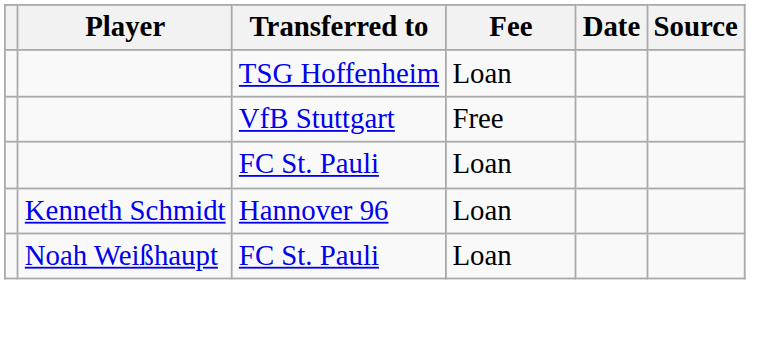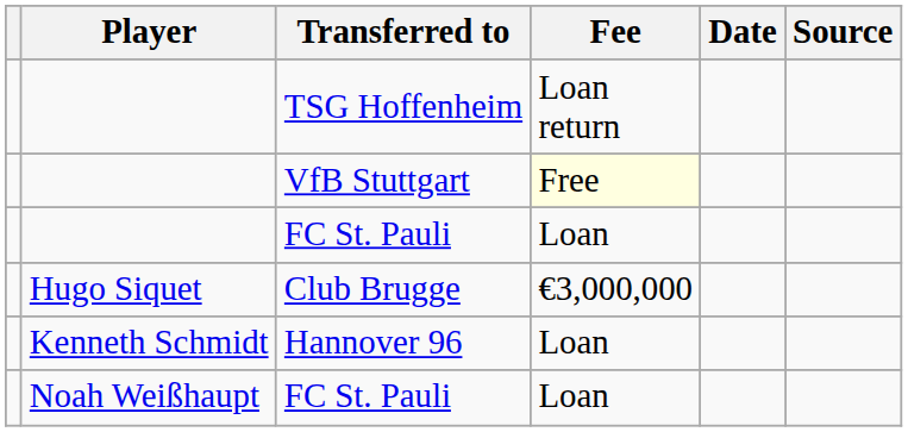TSG Hoffenheim | Fee: Loan -> Loan return
VfB Stuttgart | Fee: no background -> lightyellow background
+ row: Hugo Siquet | Club Brugge | €3,000,000
